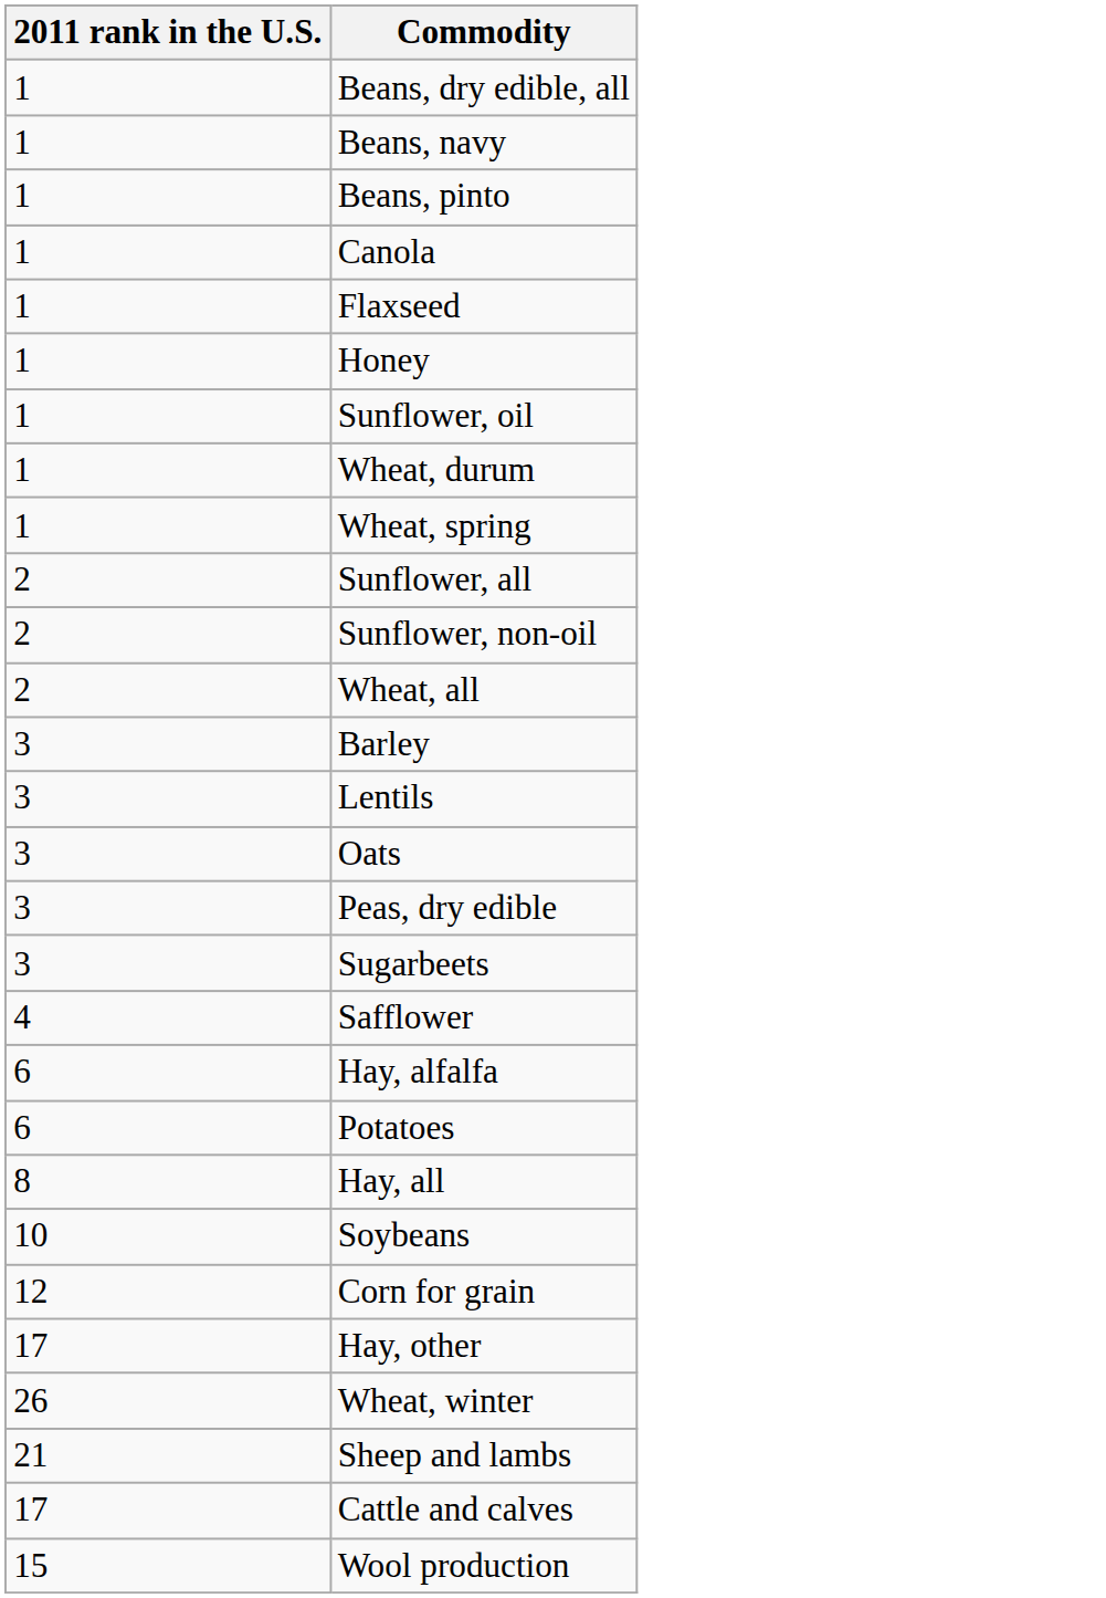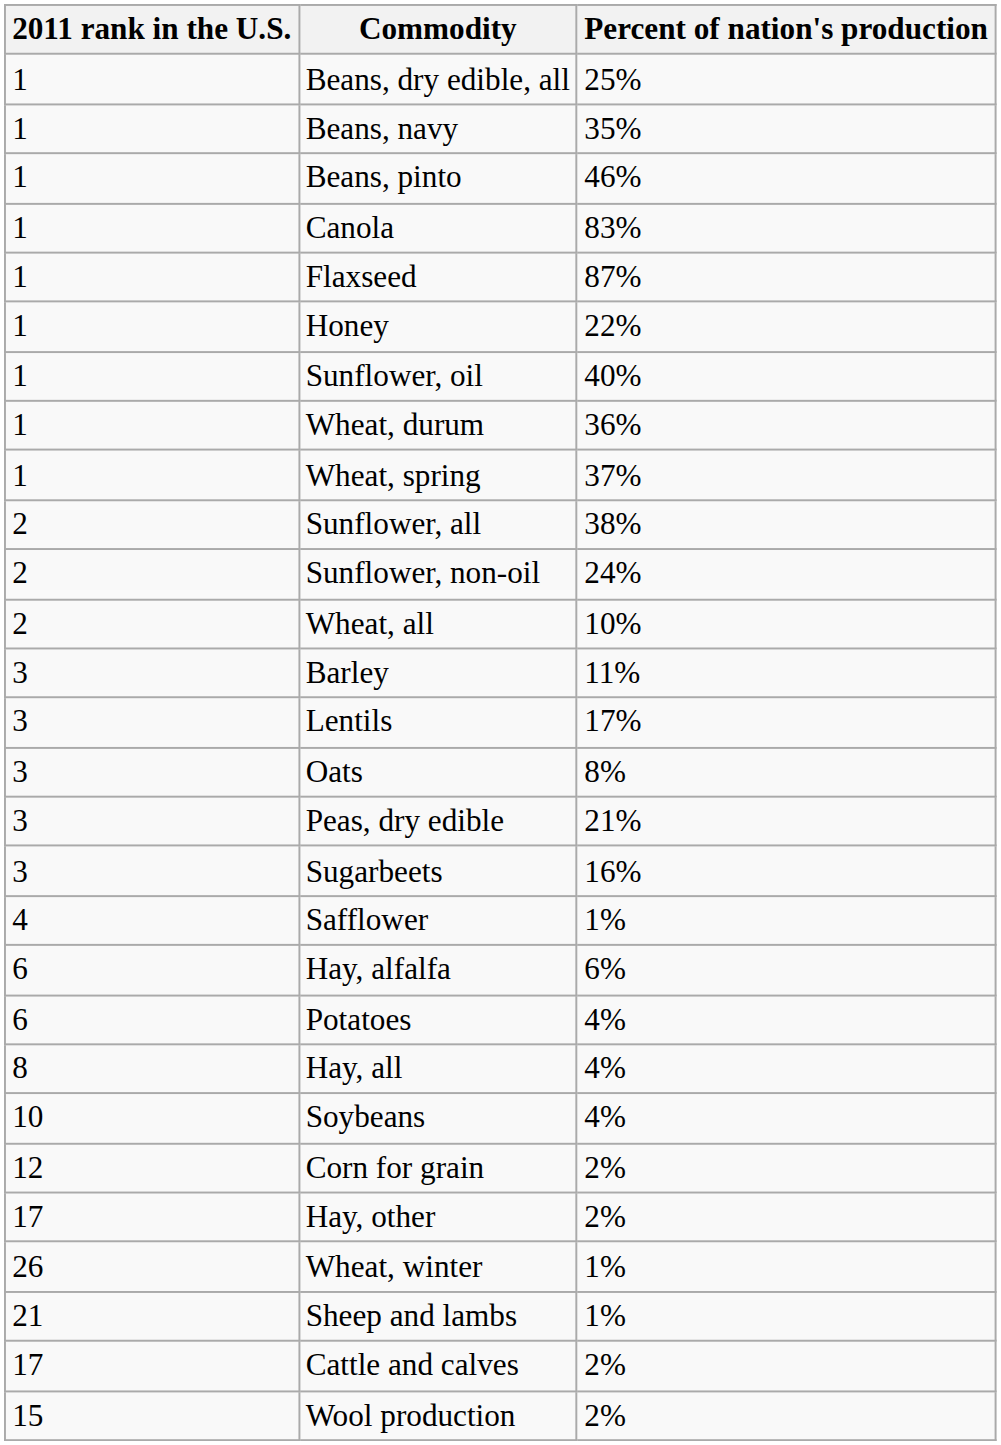+ column: Percent of nation's production | 25% | 35% | 46% | 83% | 87% | 22% | 40% | 36% | 37% | 38% | 24% | 10% | 11% | 17% | 8% | 21% | 16% | 1% | 6% | 4% | 4% | 4% | 2% | 2% | 1% | 1% | 2% | 2%
